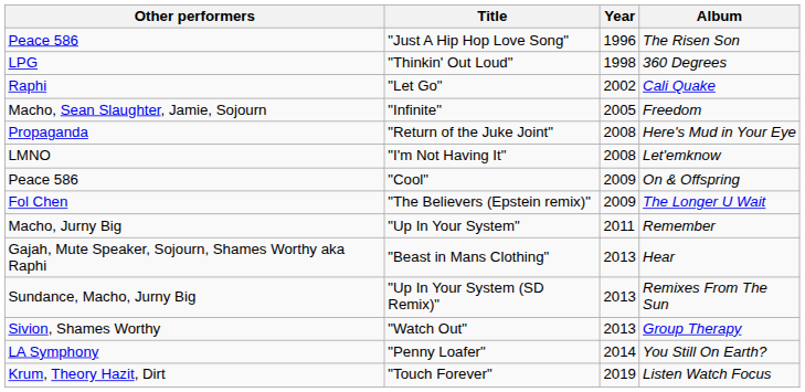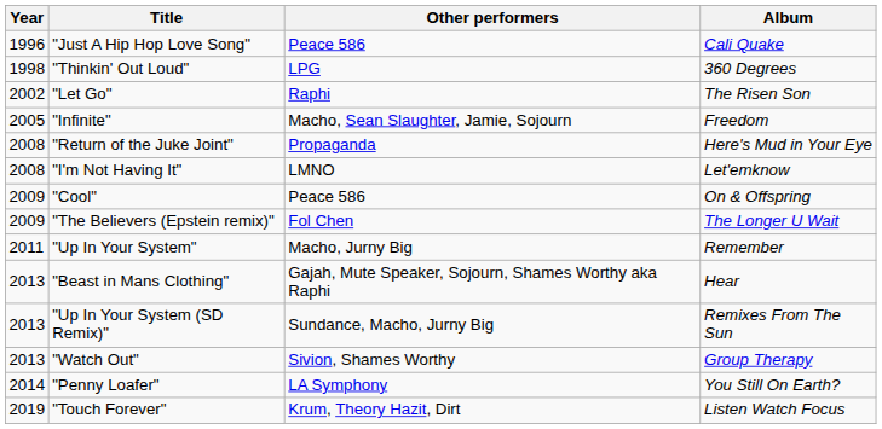columns swapped: Year <-> Other performers
"Just A Hip Hop Love Song" | Album: The Risen Son -> Cali Quake
"Let Go" | Album: Cali Quake -> The Risen Son
